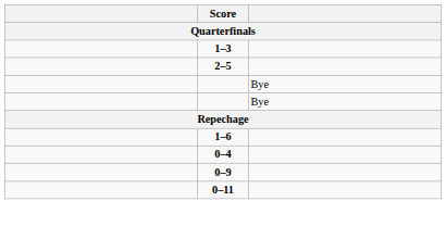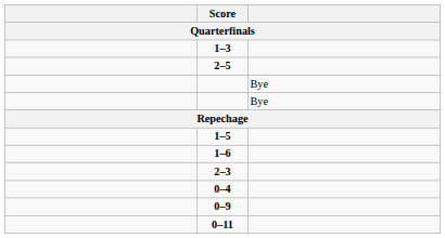+ row: 1–5
+ row: 2–3
